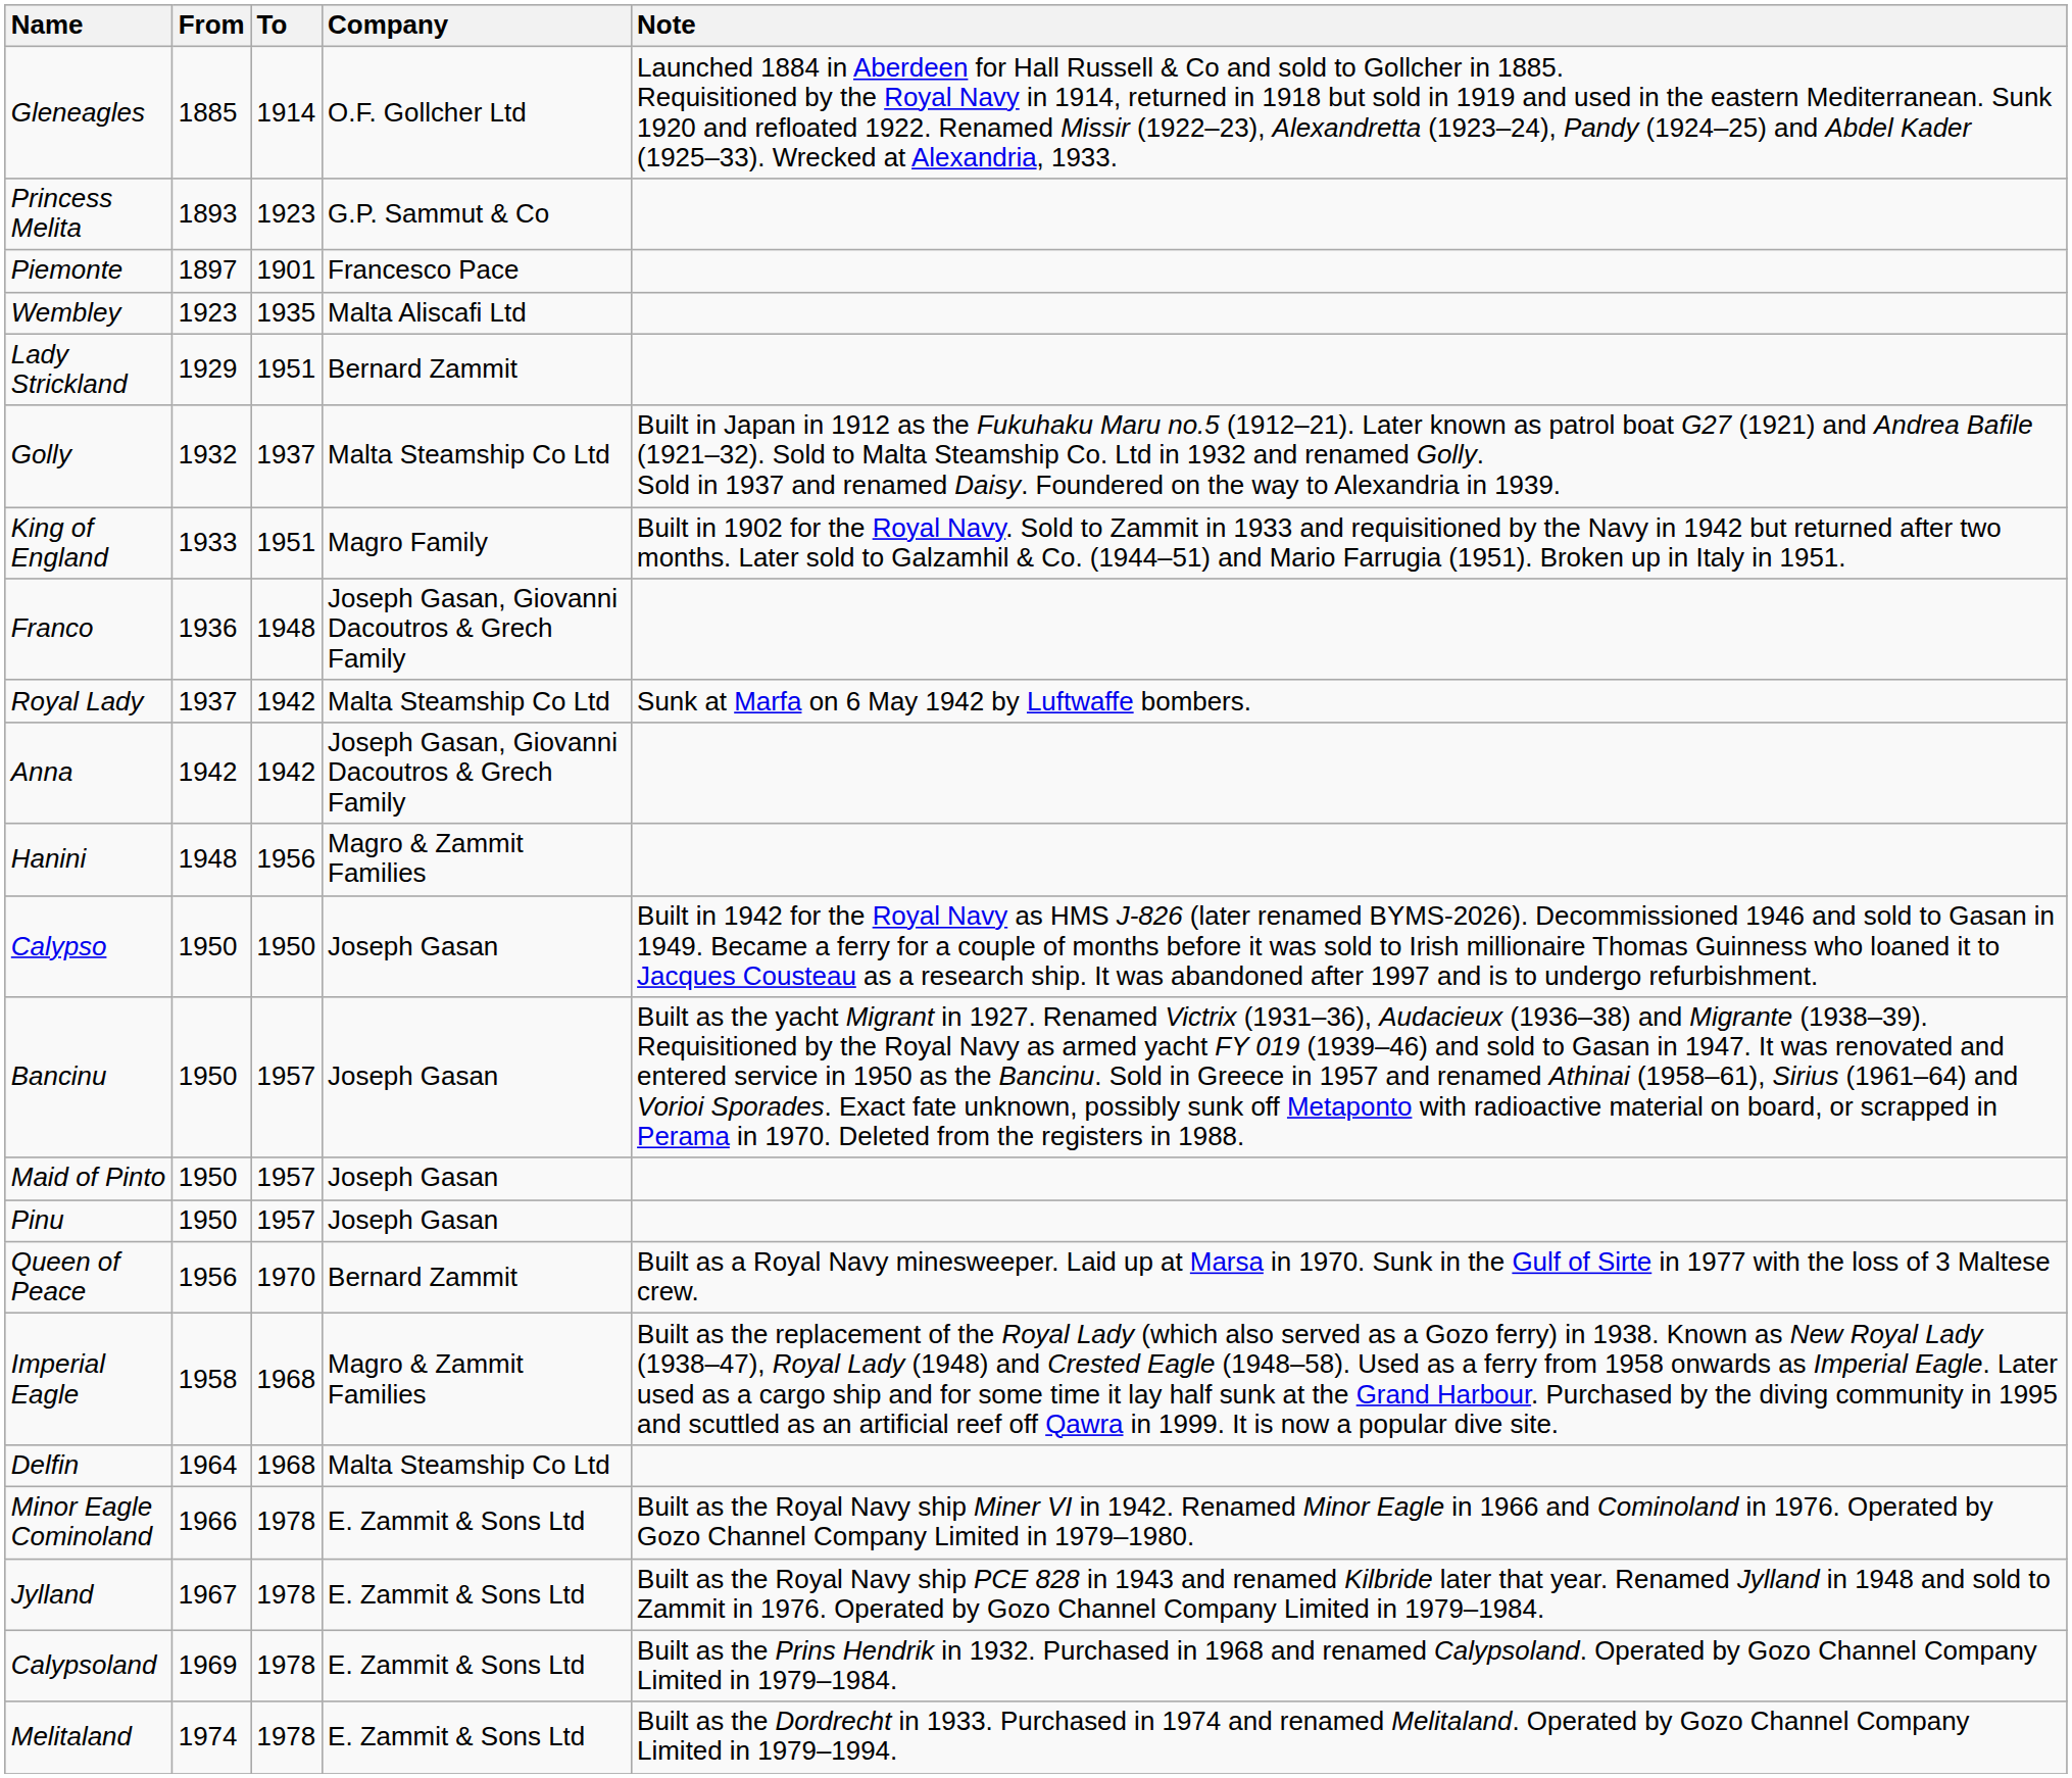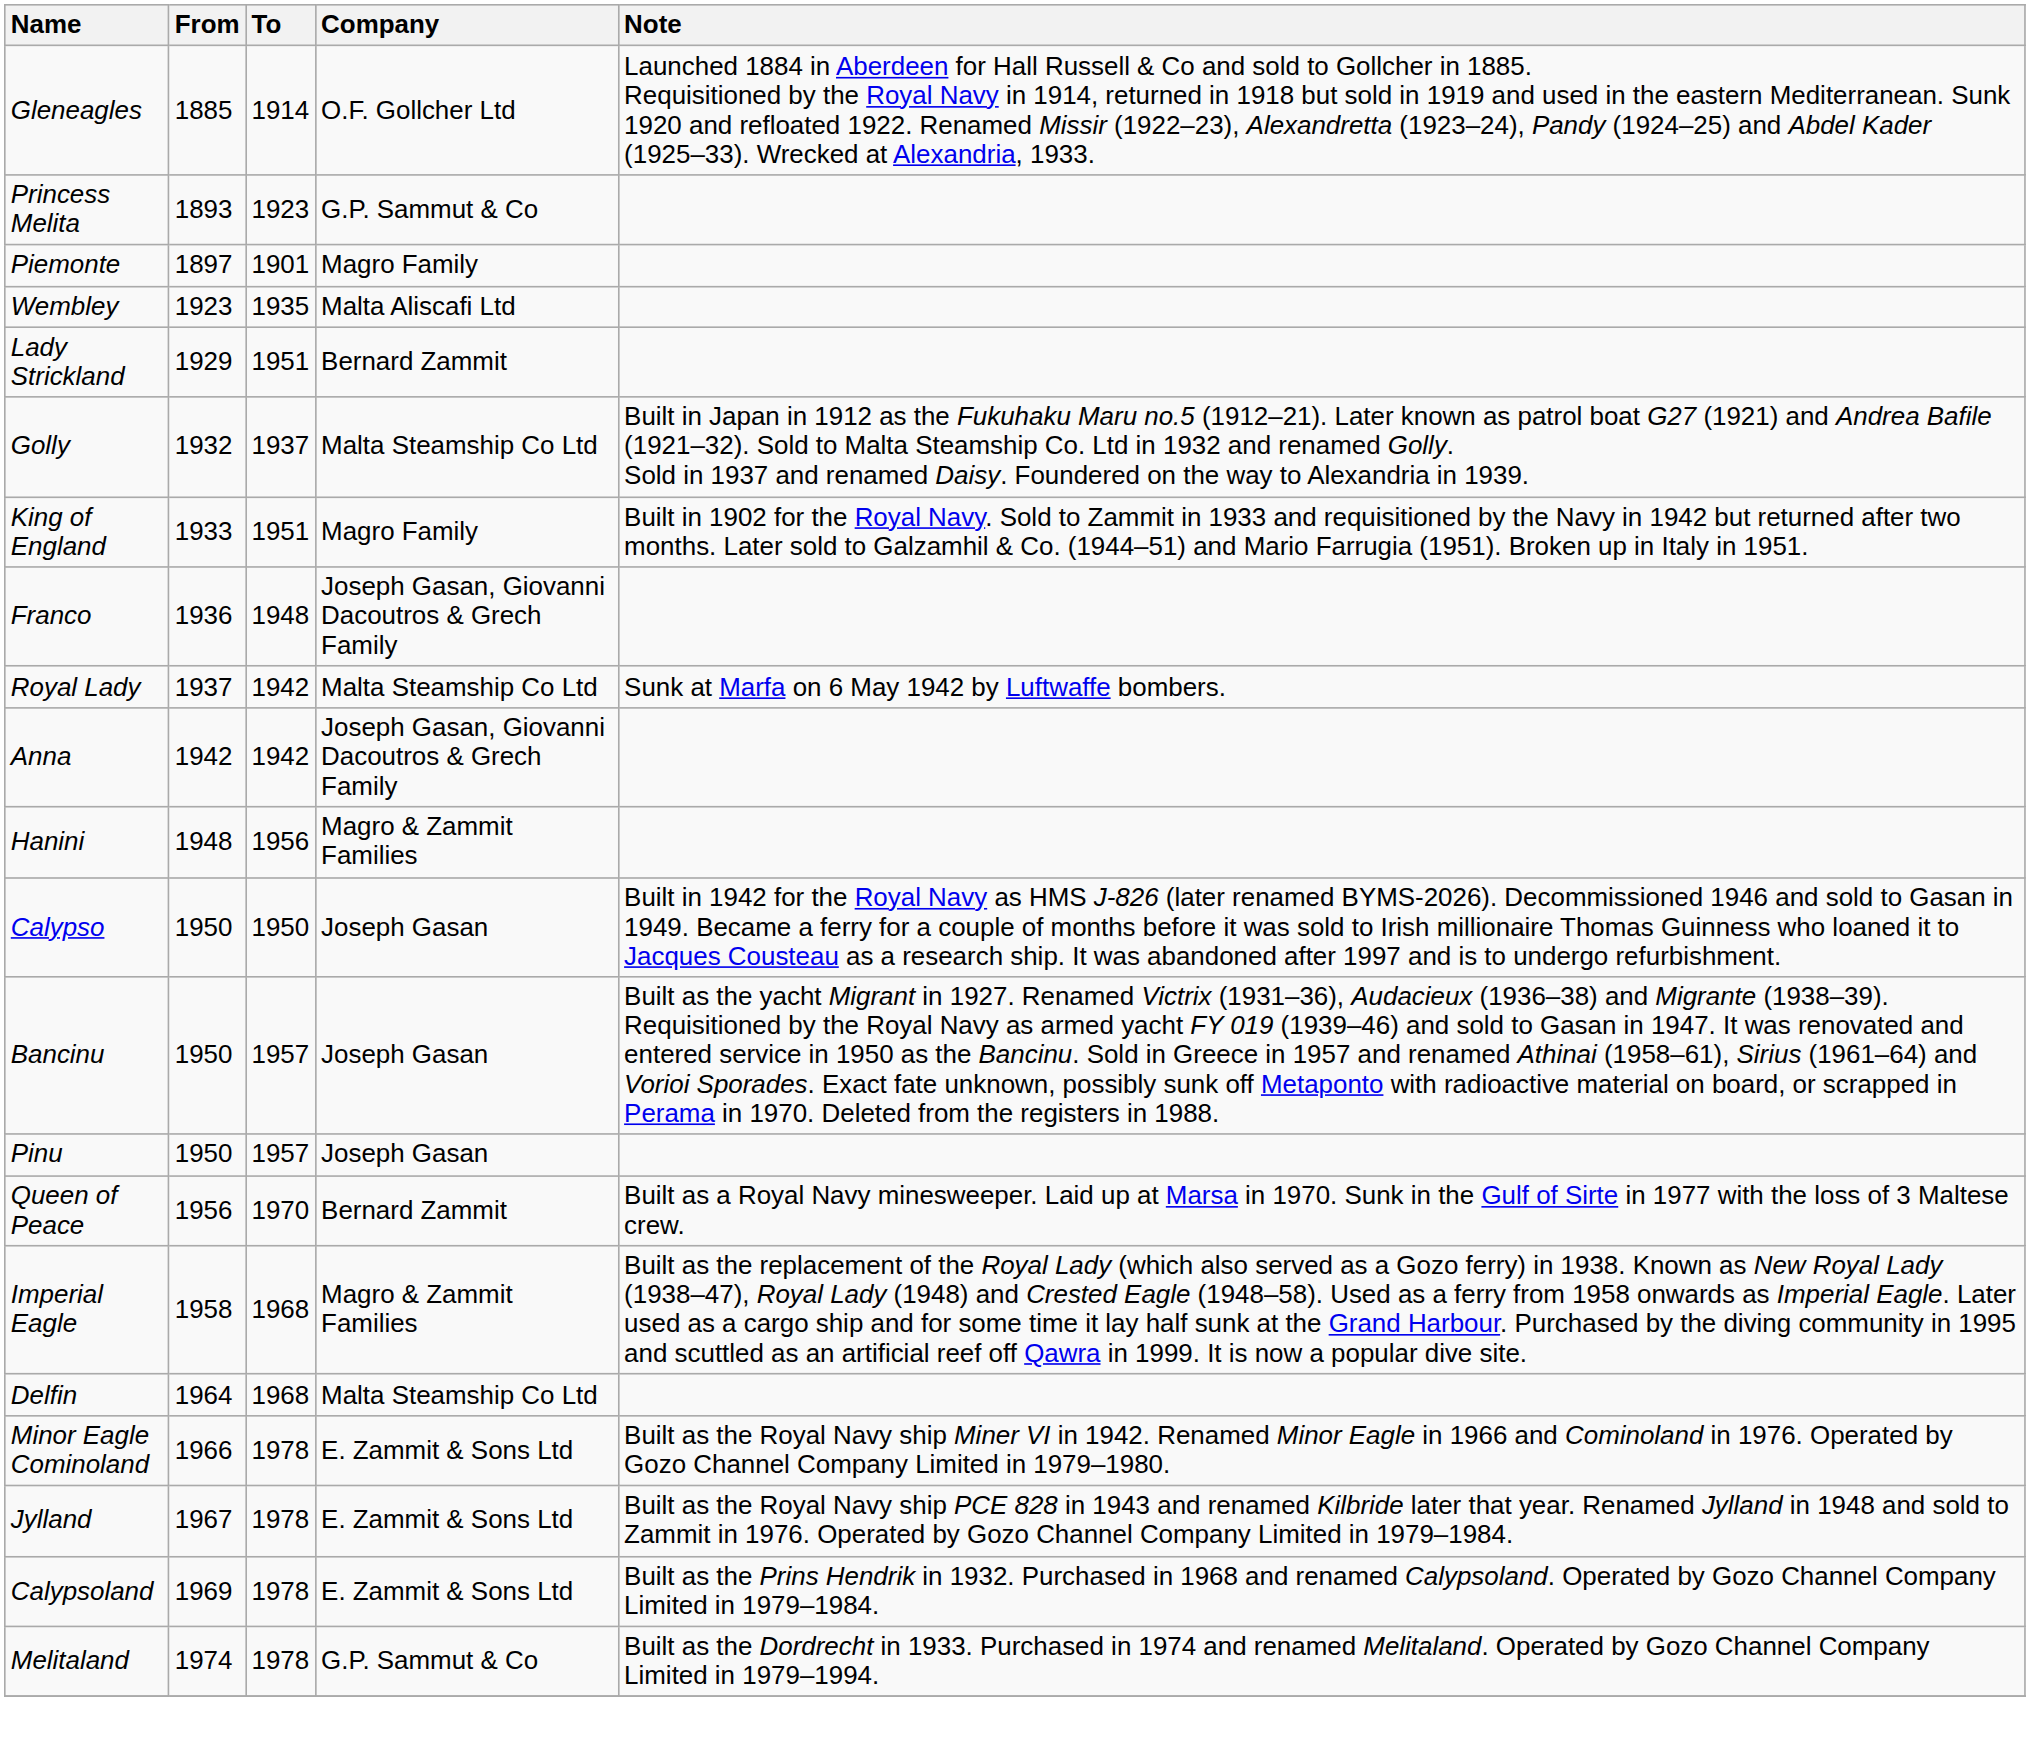Piemonte | Company: Francesco Pace -> Magro Family
- row: Maid of Pinto | 1950 | 1957 | Joseph Gasan
Melitaland | Company: E. Zammit & Sons Ltd -> G.P. Sammut & Co
